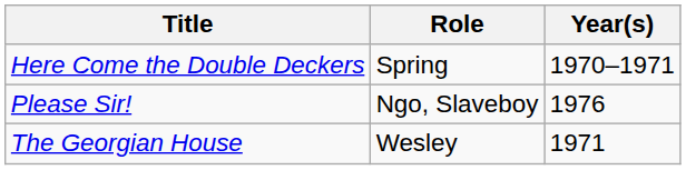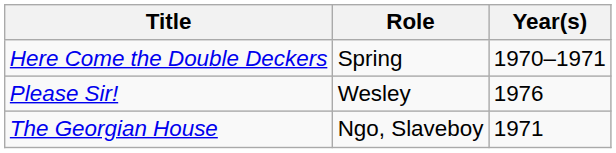Please Sir! | Role: Ngo, Slaveboy -> Wesley
The Georgian House | Role: Wesley -> Ngo, Slaveboy
